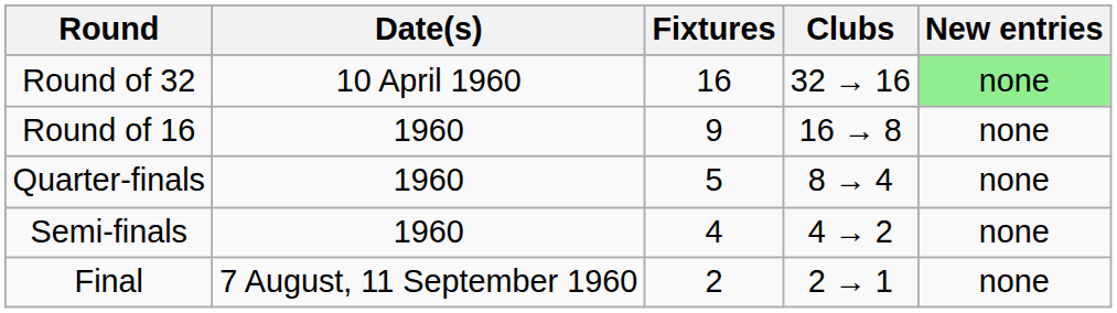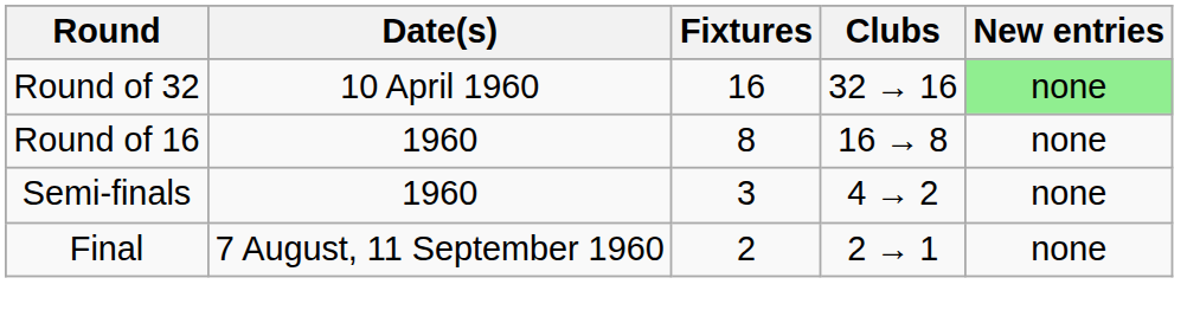Round of 16 | Fixtures: 9 -> 8
- row: Quarter-finals | 1960 | 5 | 8 → 4 | none
Semi-finals | Fixtures: 4 -> 3
